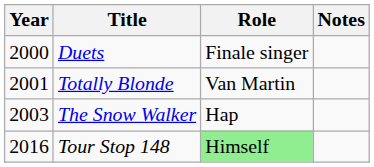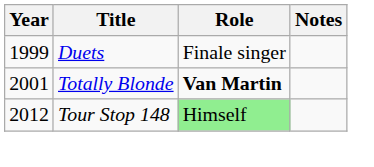Duets | Year: 2000 -> 1999
Totally Blonde | Role: normal -> bold
- row: 2003 | The Snow Walker | Hap
Tour Stop 148 | Year: 2016 -> 2012
